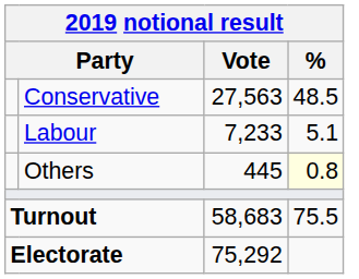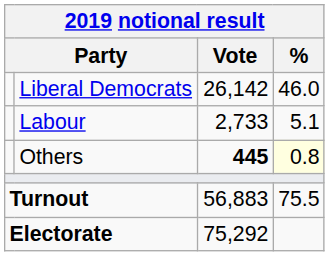- row: Conservative | 27,563 | 48.5
+ row: Liberal Democrats | 26,142 | 46.0
Labour | Vote: 7,233 -> 2,733
Others | Vote: normal -> bold
Turnout | Vote: 58,683 -> 56,883
